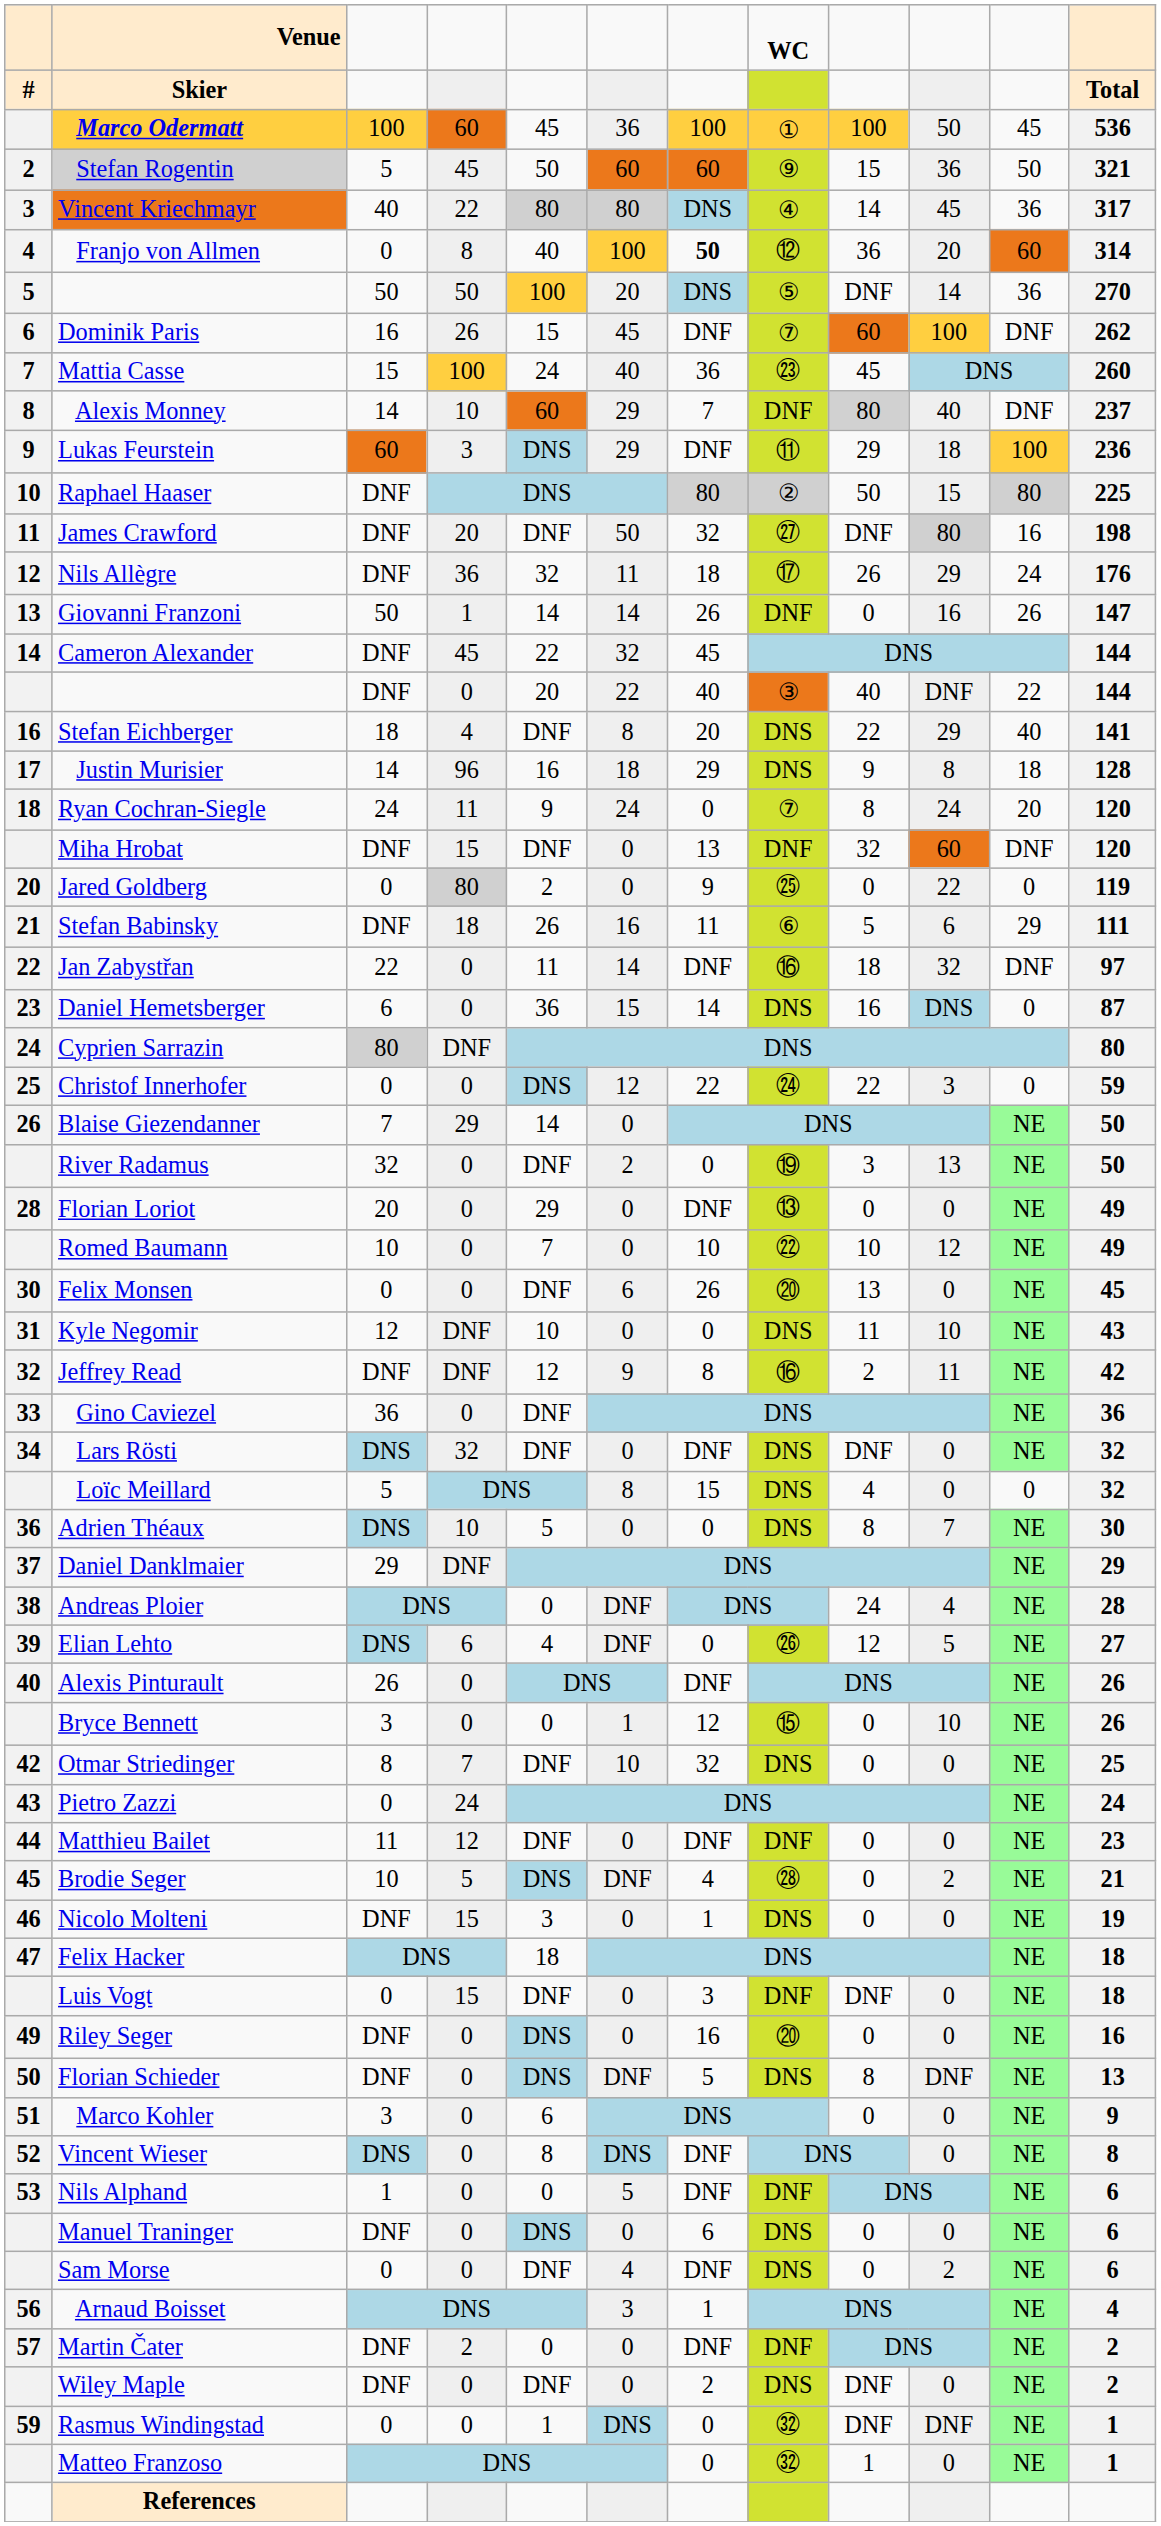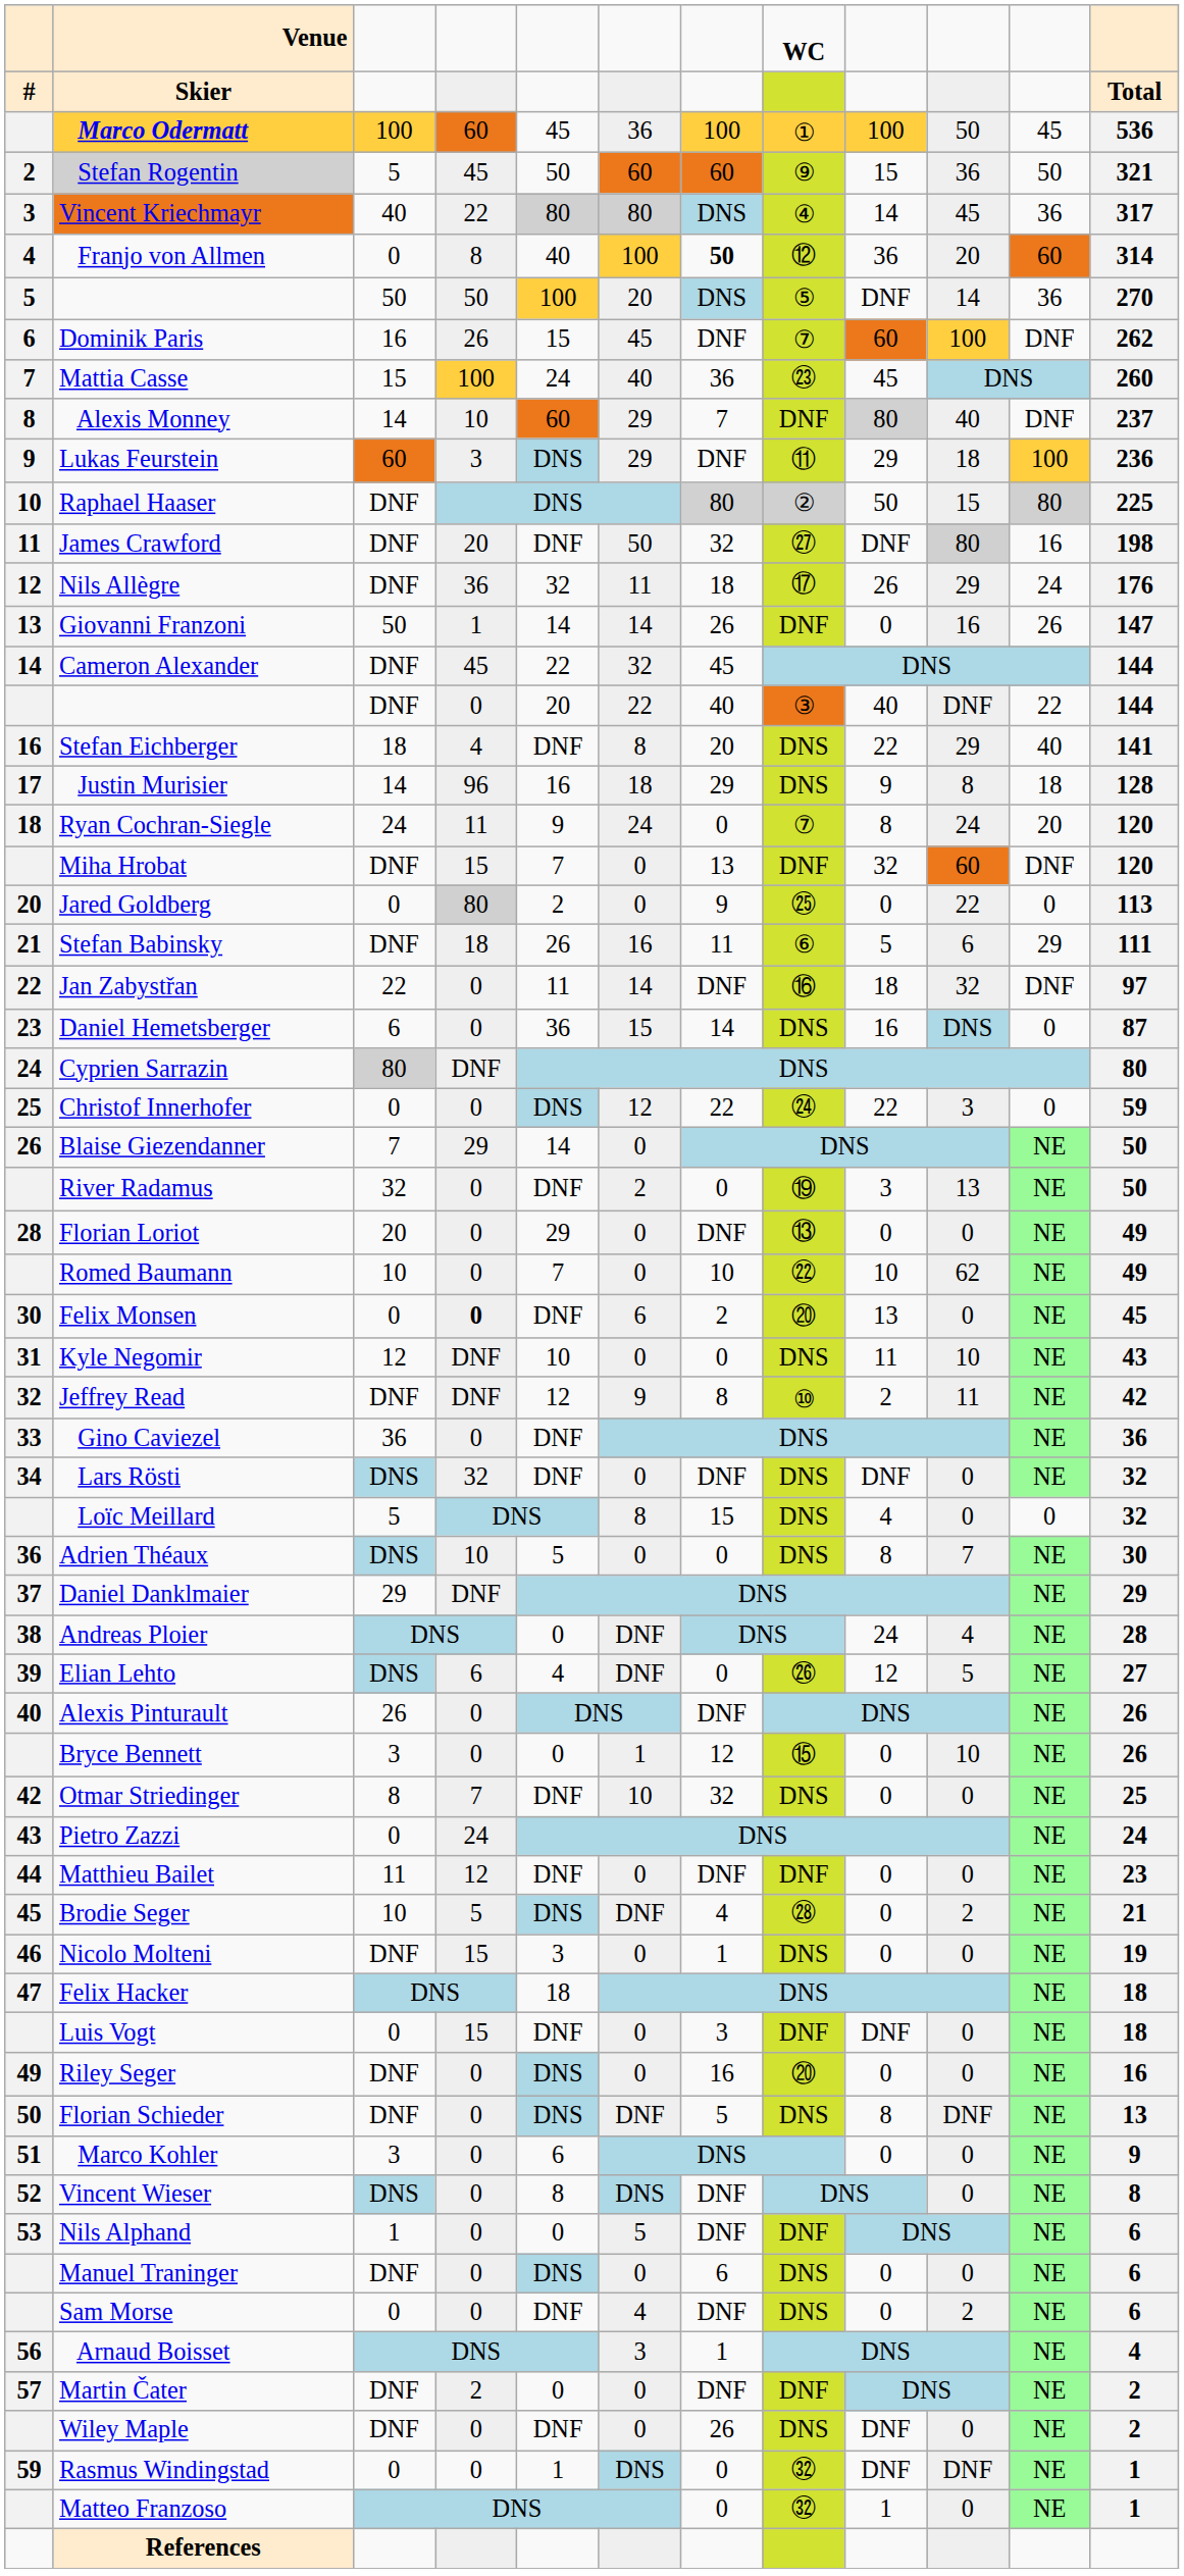Miha Hrobat | column 5: DNF -> 7
Jared Goldberg | column 12: 119 -> 113
Romed Baumann | column 10: 12 -> 62
Felix Monsen | column 4: normal -> bold
Felix Monsen | column 7: 26 -> 2
Jeffrey Read | column 8: ⑯ -> ⑩
Wiley Maple | column 7: 2 -> 26
